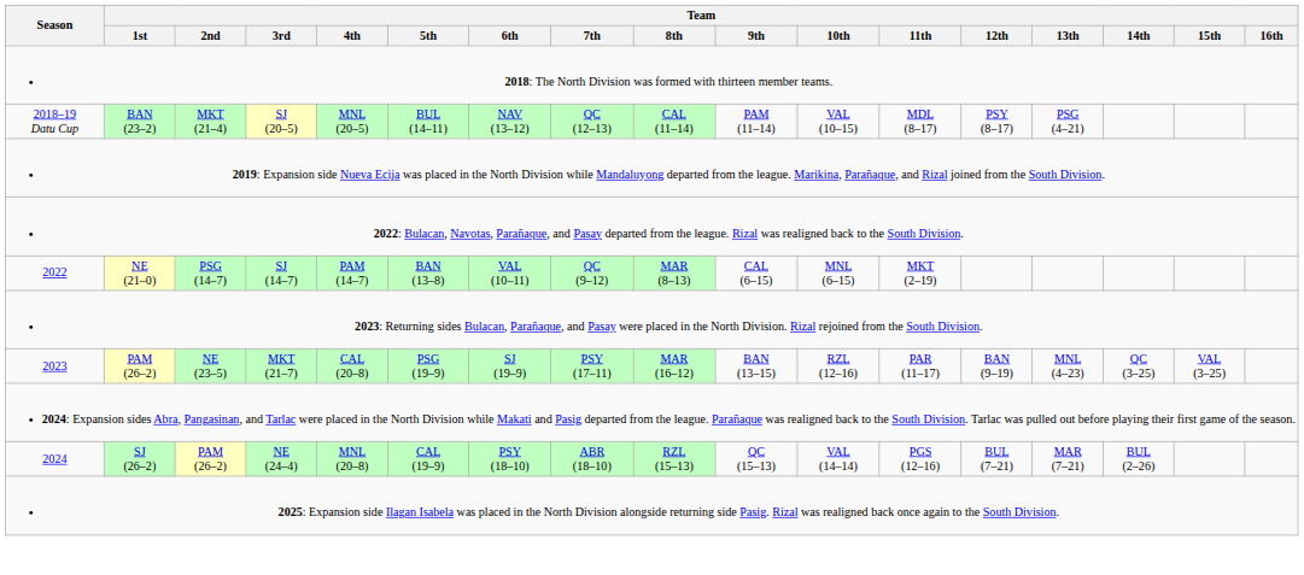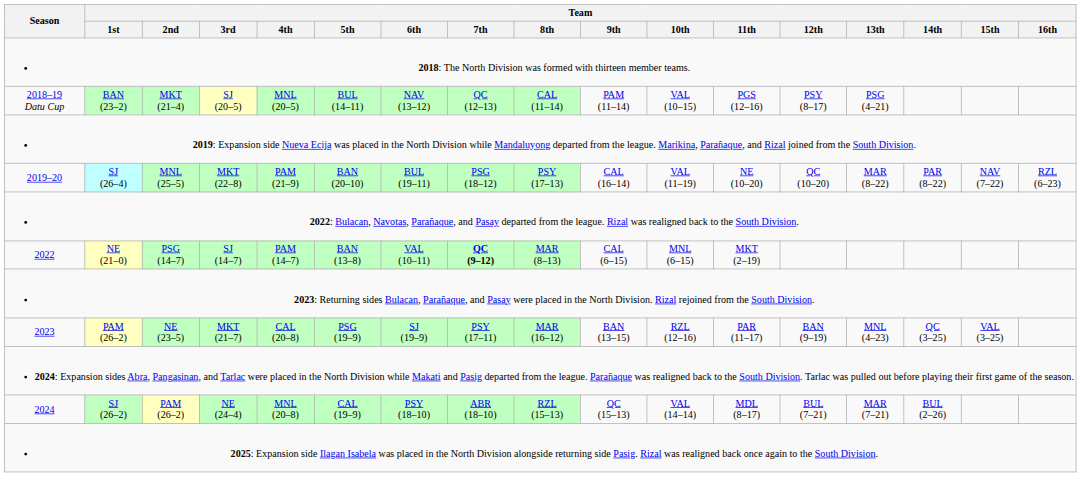2018–19 Datu Cup | Team / 11th: MDL (8–17) -> PGS (12–16)
+ row: 2019–20 | SJ (26–4) | MNL (25–5) | MKT (22–8) | PAM (21–9) | BAN (20–10) | BUL (19–11) | PSG (18–12) | PSY (17–13) | CAL (16–14) | VAL (11–19) | NE (10–20) | QC (10–20) | MAR (8–22) | PAR (8–22) | NAV (7–22) | RZL (6–23)
2022 | Team / 7th: normal -> bold
2024 | Team / 11th: PGS (12–16) -> MDL (8–17)
